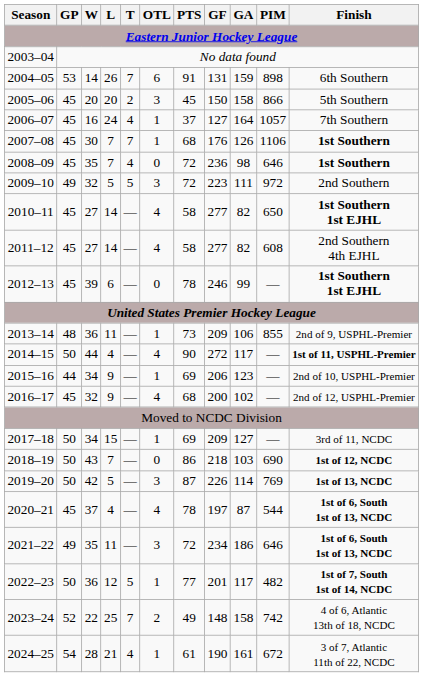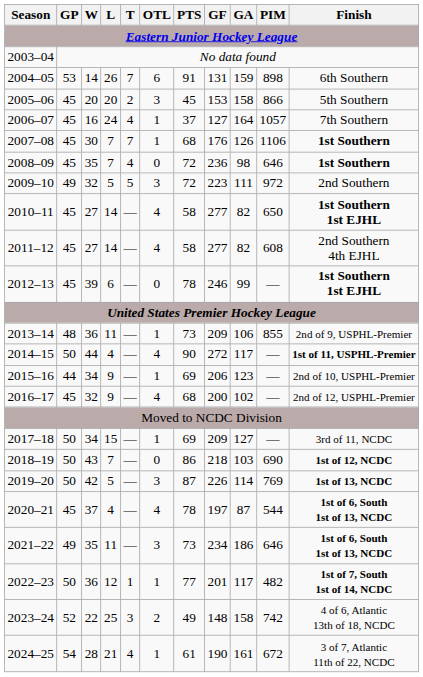2005–06 | GF: 150 -> 153
2021–22 | PTS: 72 -> 73
2022–23 | T: 5 -> 1
2023–24 | T: 7 -> 3
